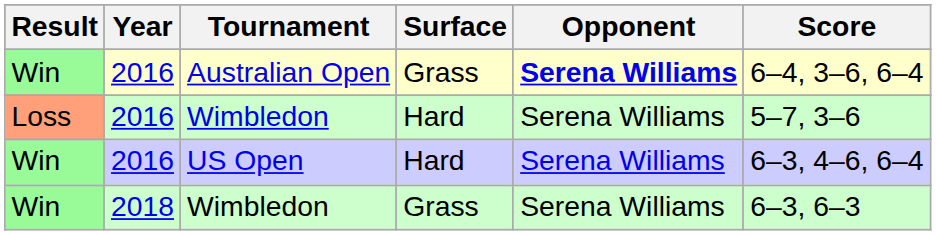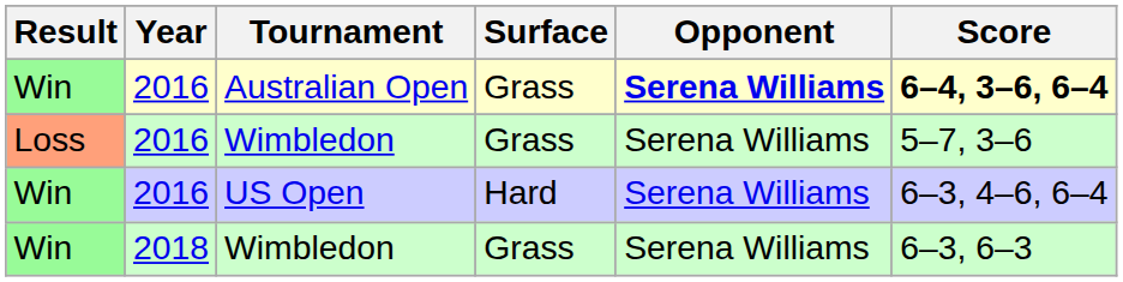Australian Open | Score: normal -> bold
Loss / Wimbledon | Surface: Hard -> Grass
